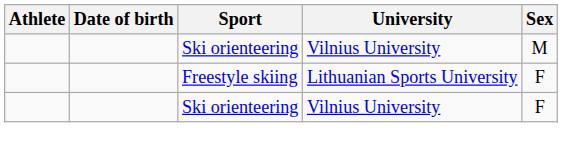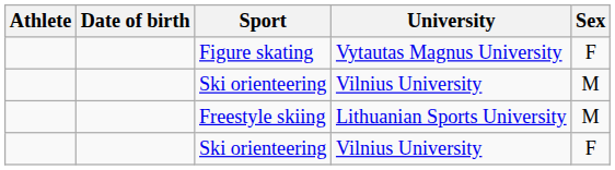+ row: Figure skating | Vytautas Magnus University | F
Freestyle skiing | Sex: F -> M
